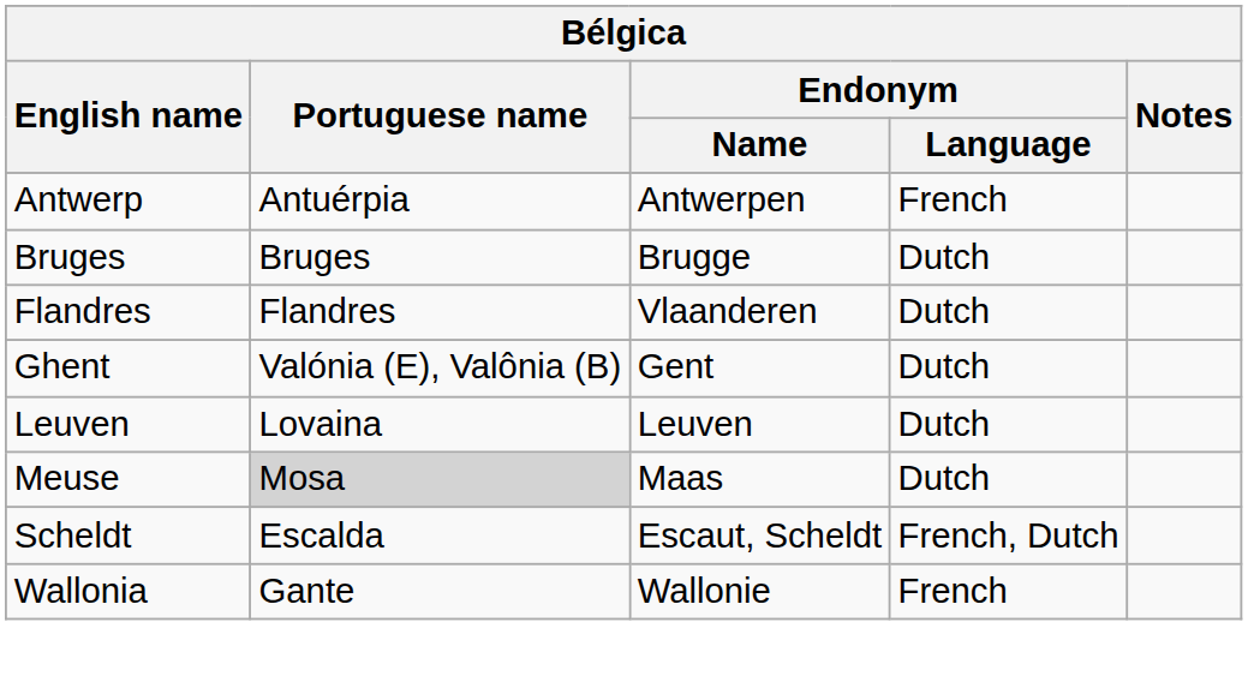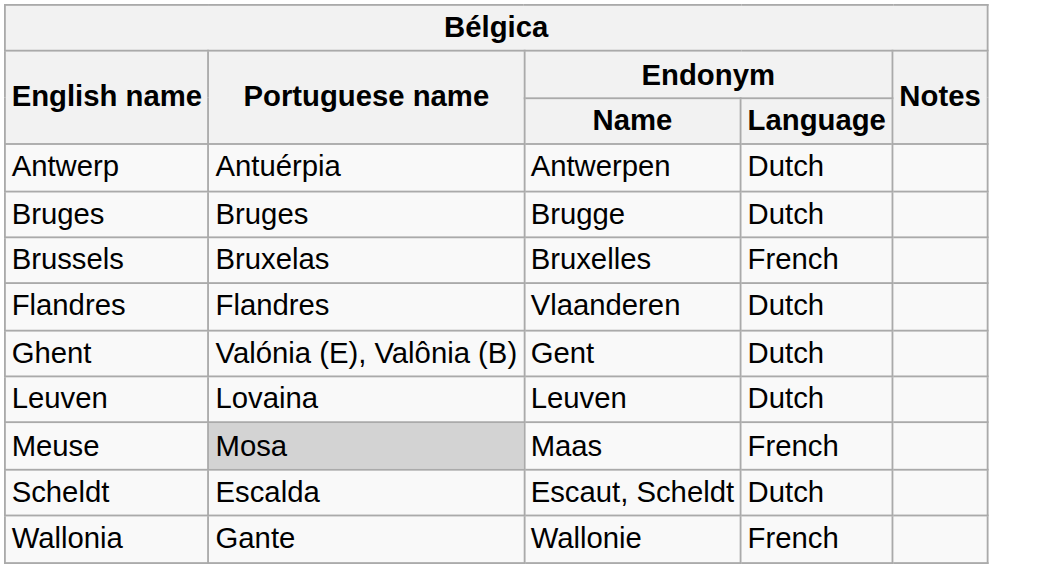Antwerp | Endonym / Language: French -> Dutch
+ row: Brussels | Bruxelas | Bruxelles | French
Meuse | Endonym / Language: Dutch -> French
Scheldt | Endonym / Language: French, Dutch -> Dutch
